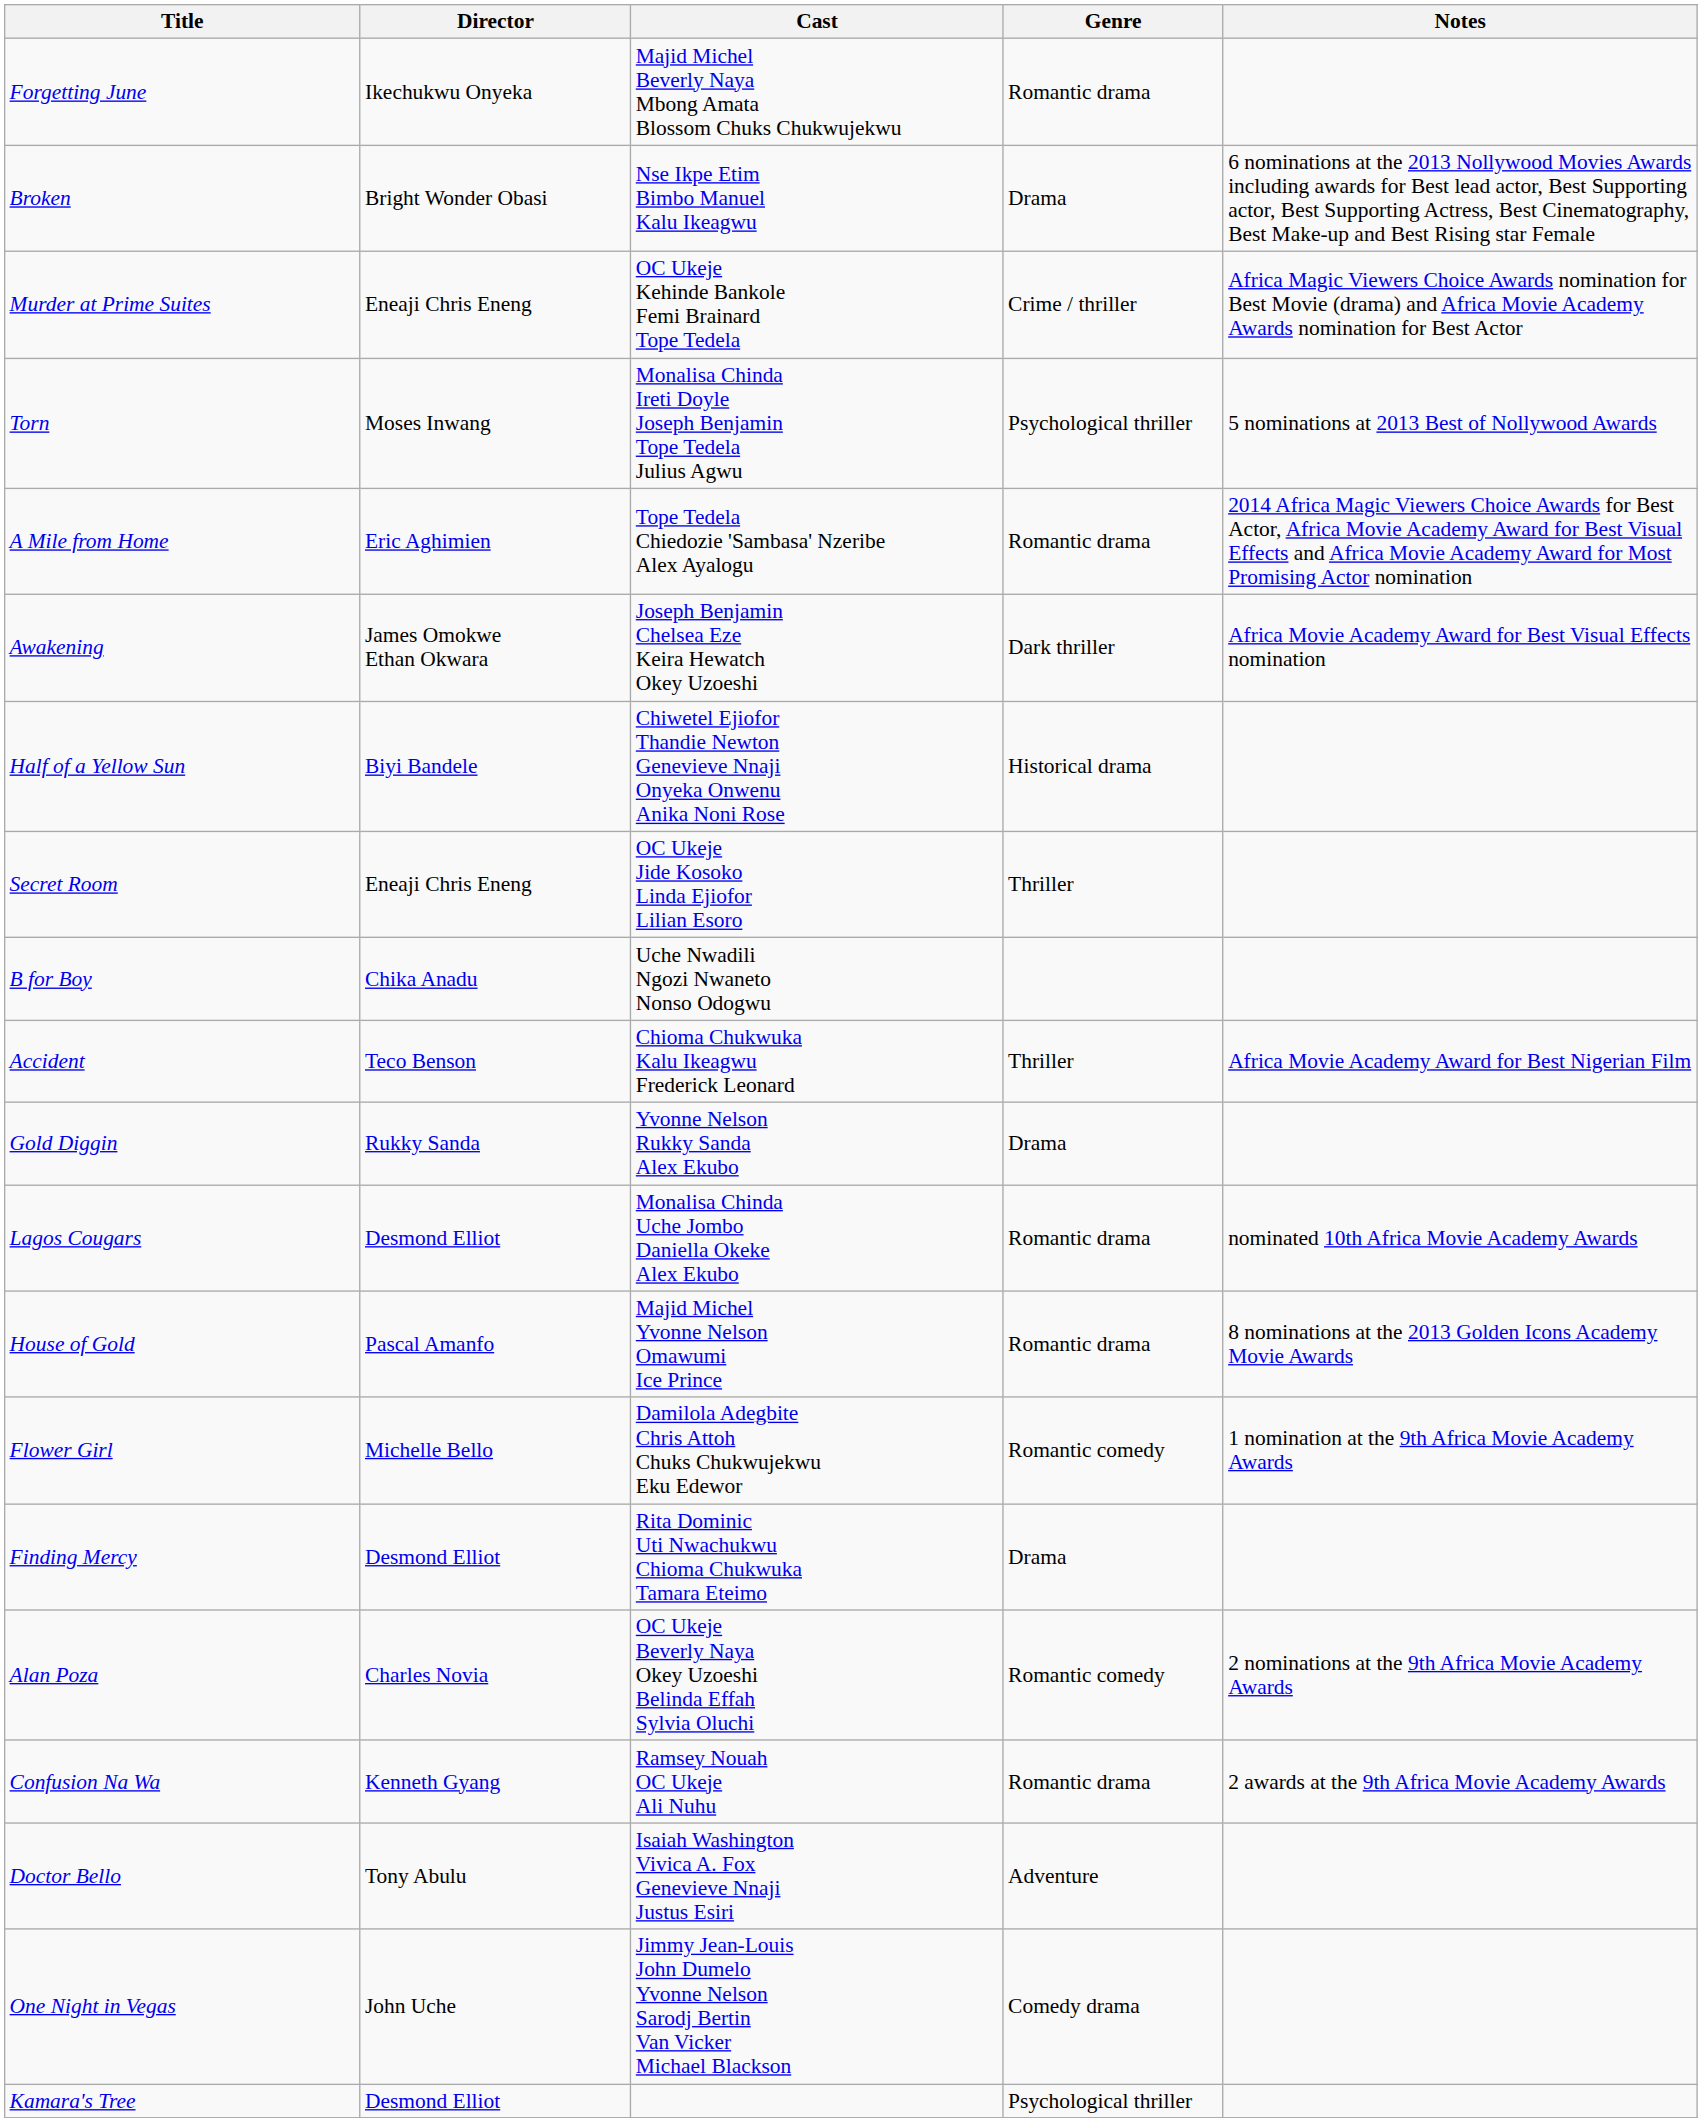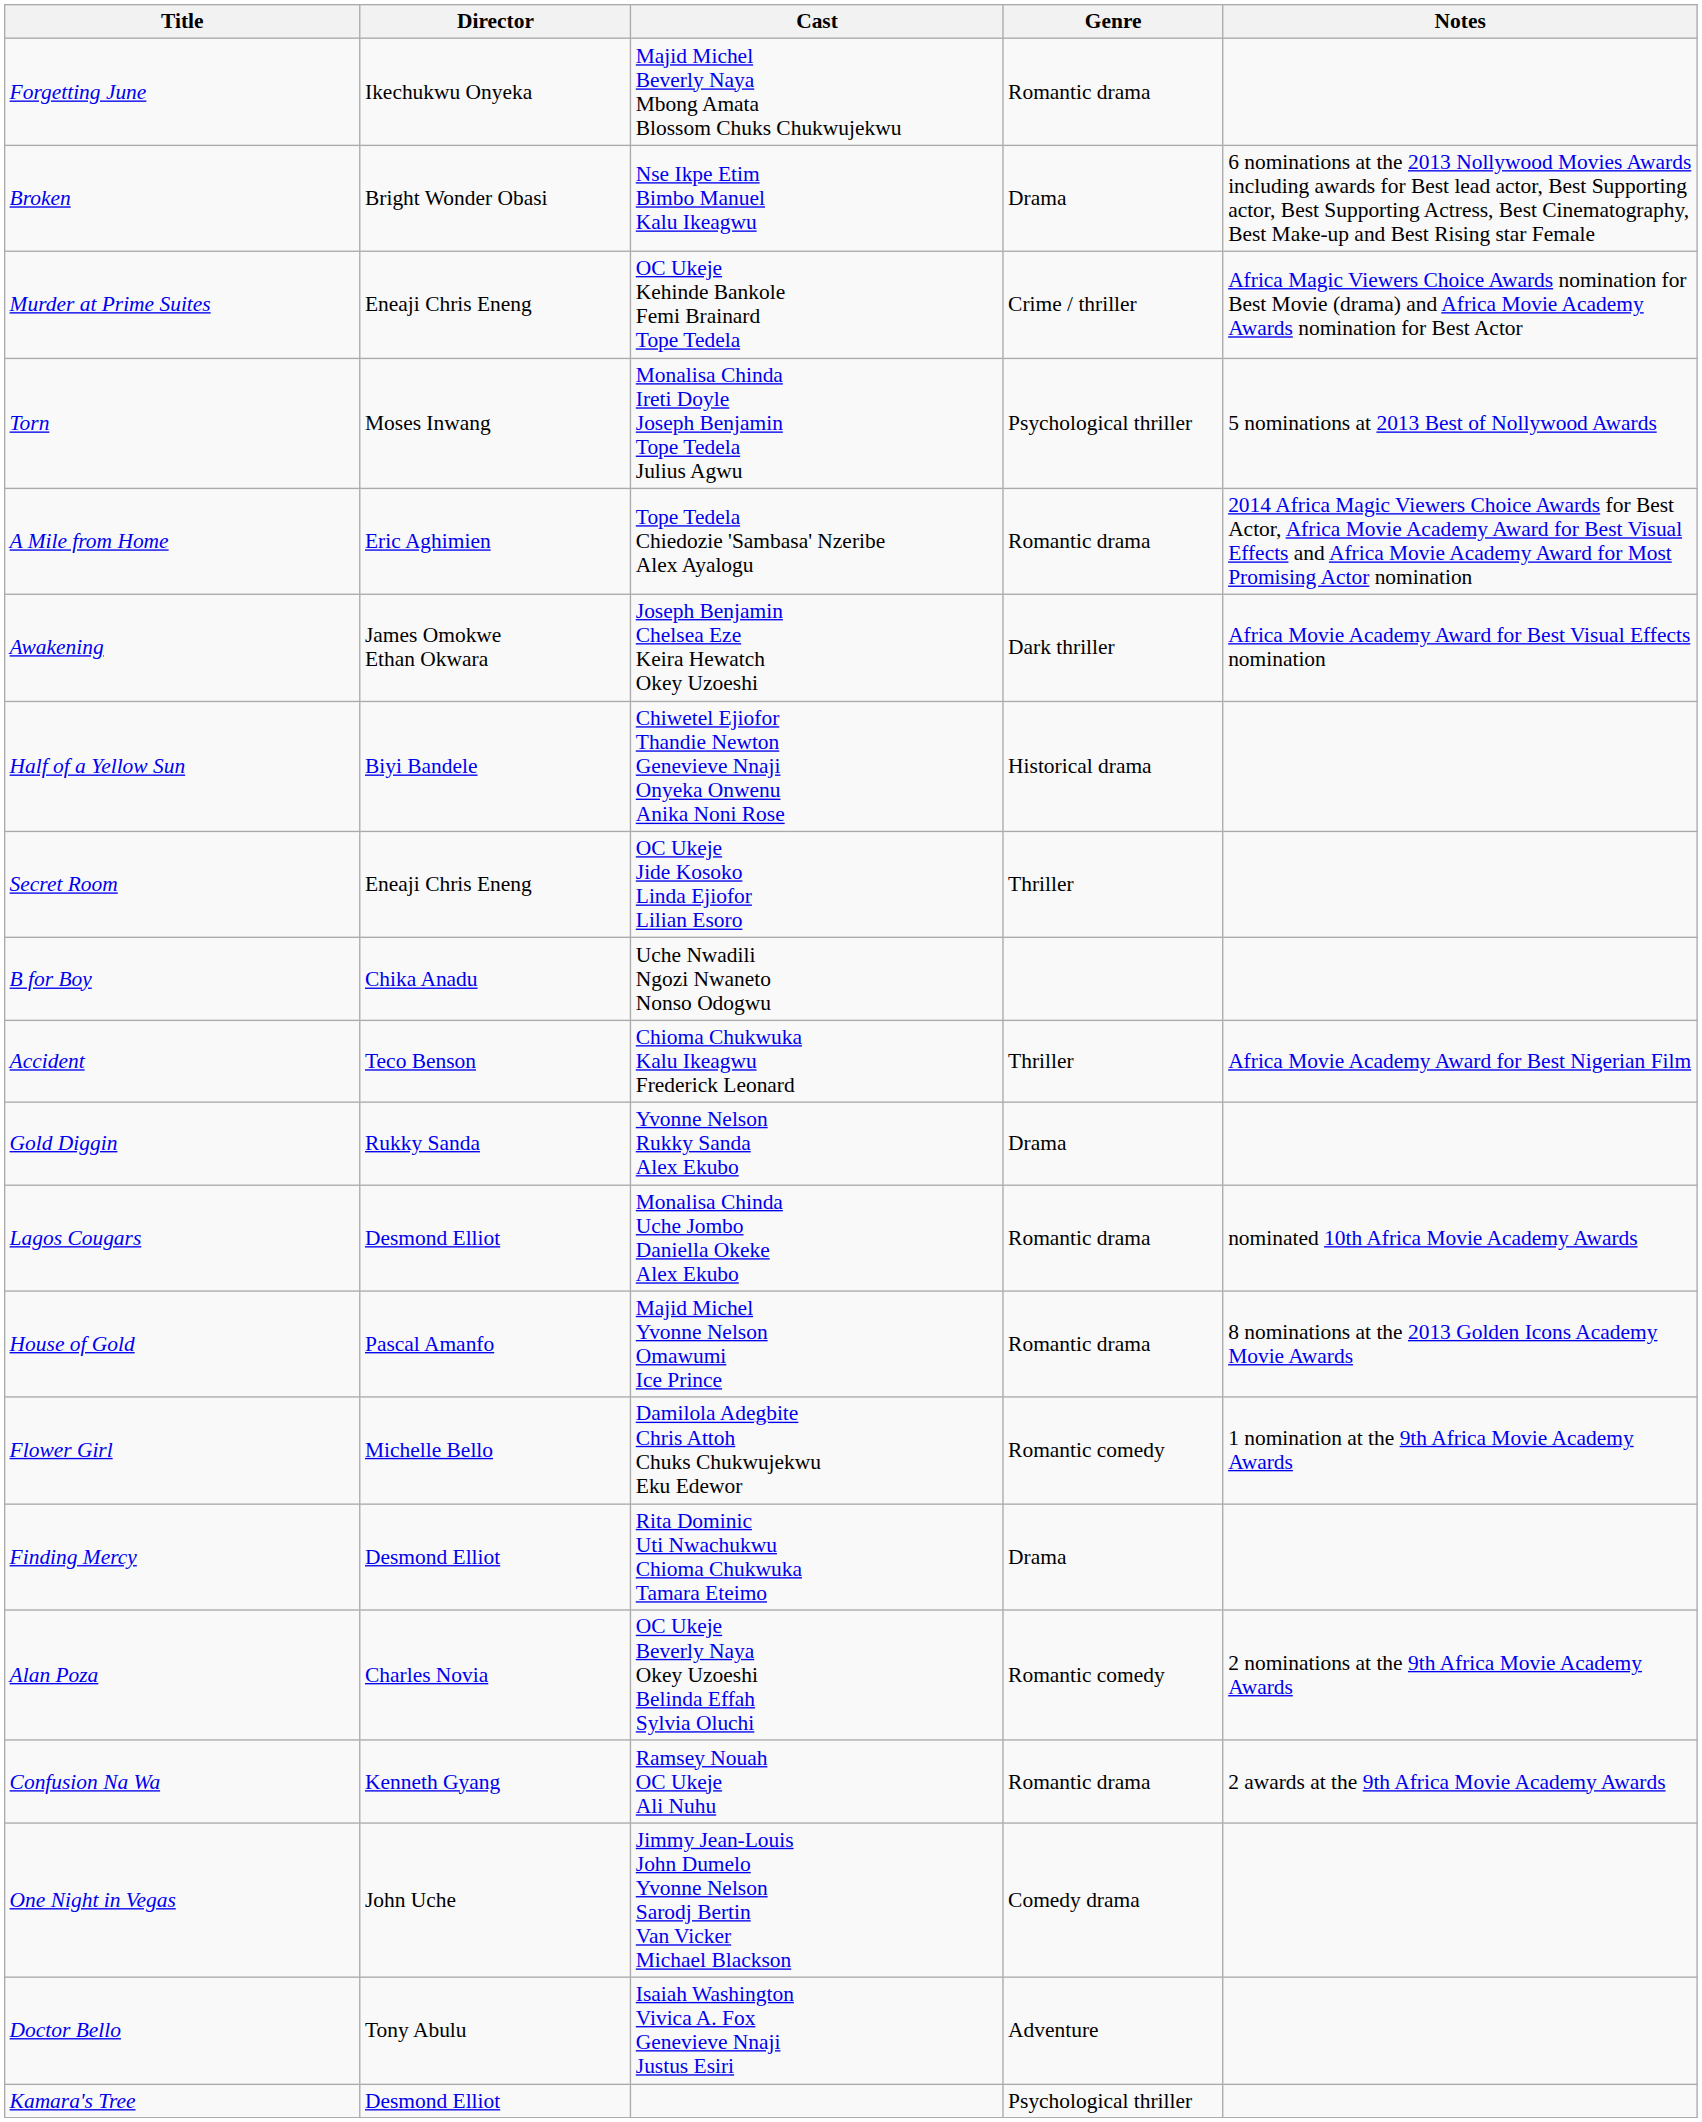rows swapped: Doctor Bello <-> One Night in Vegas
